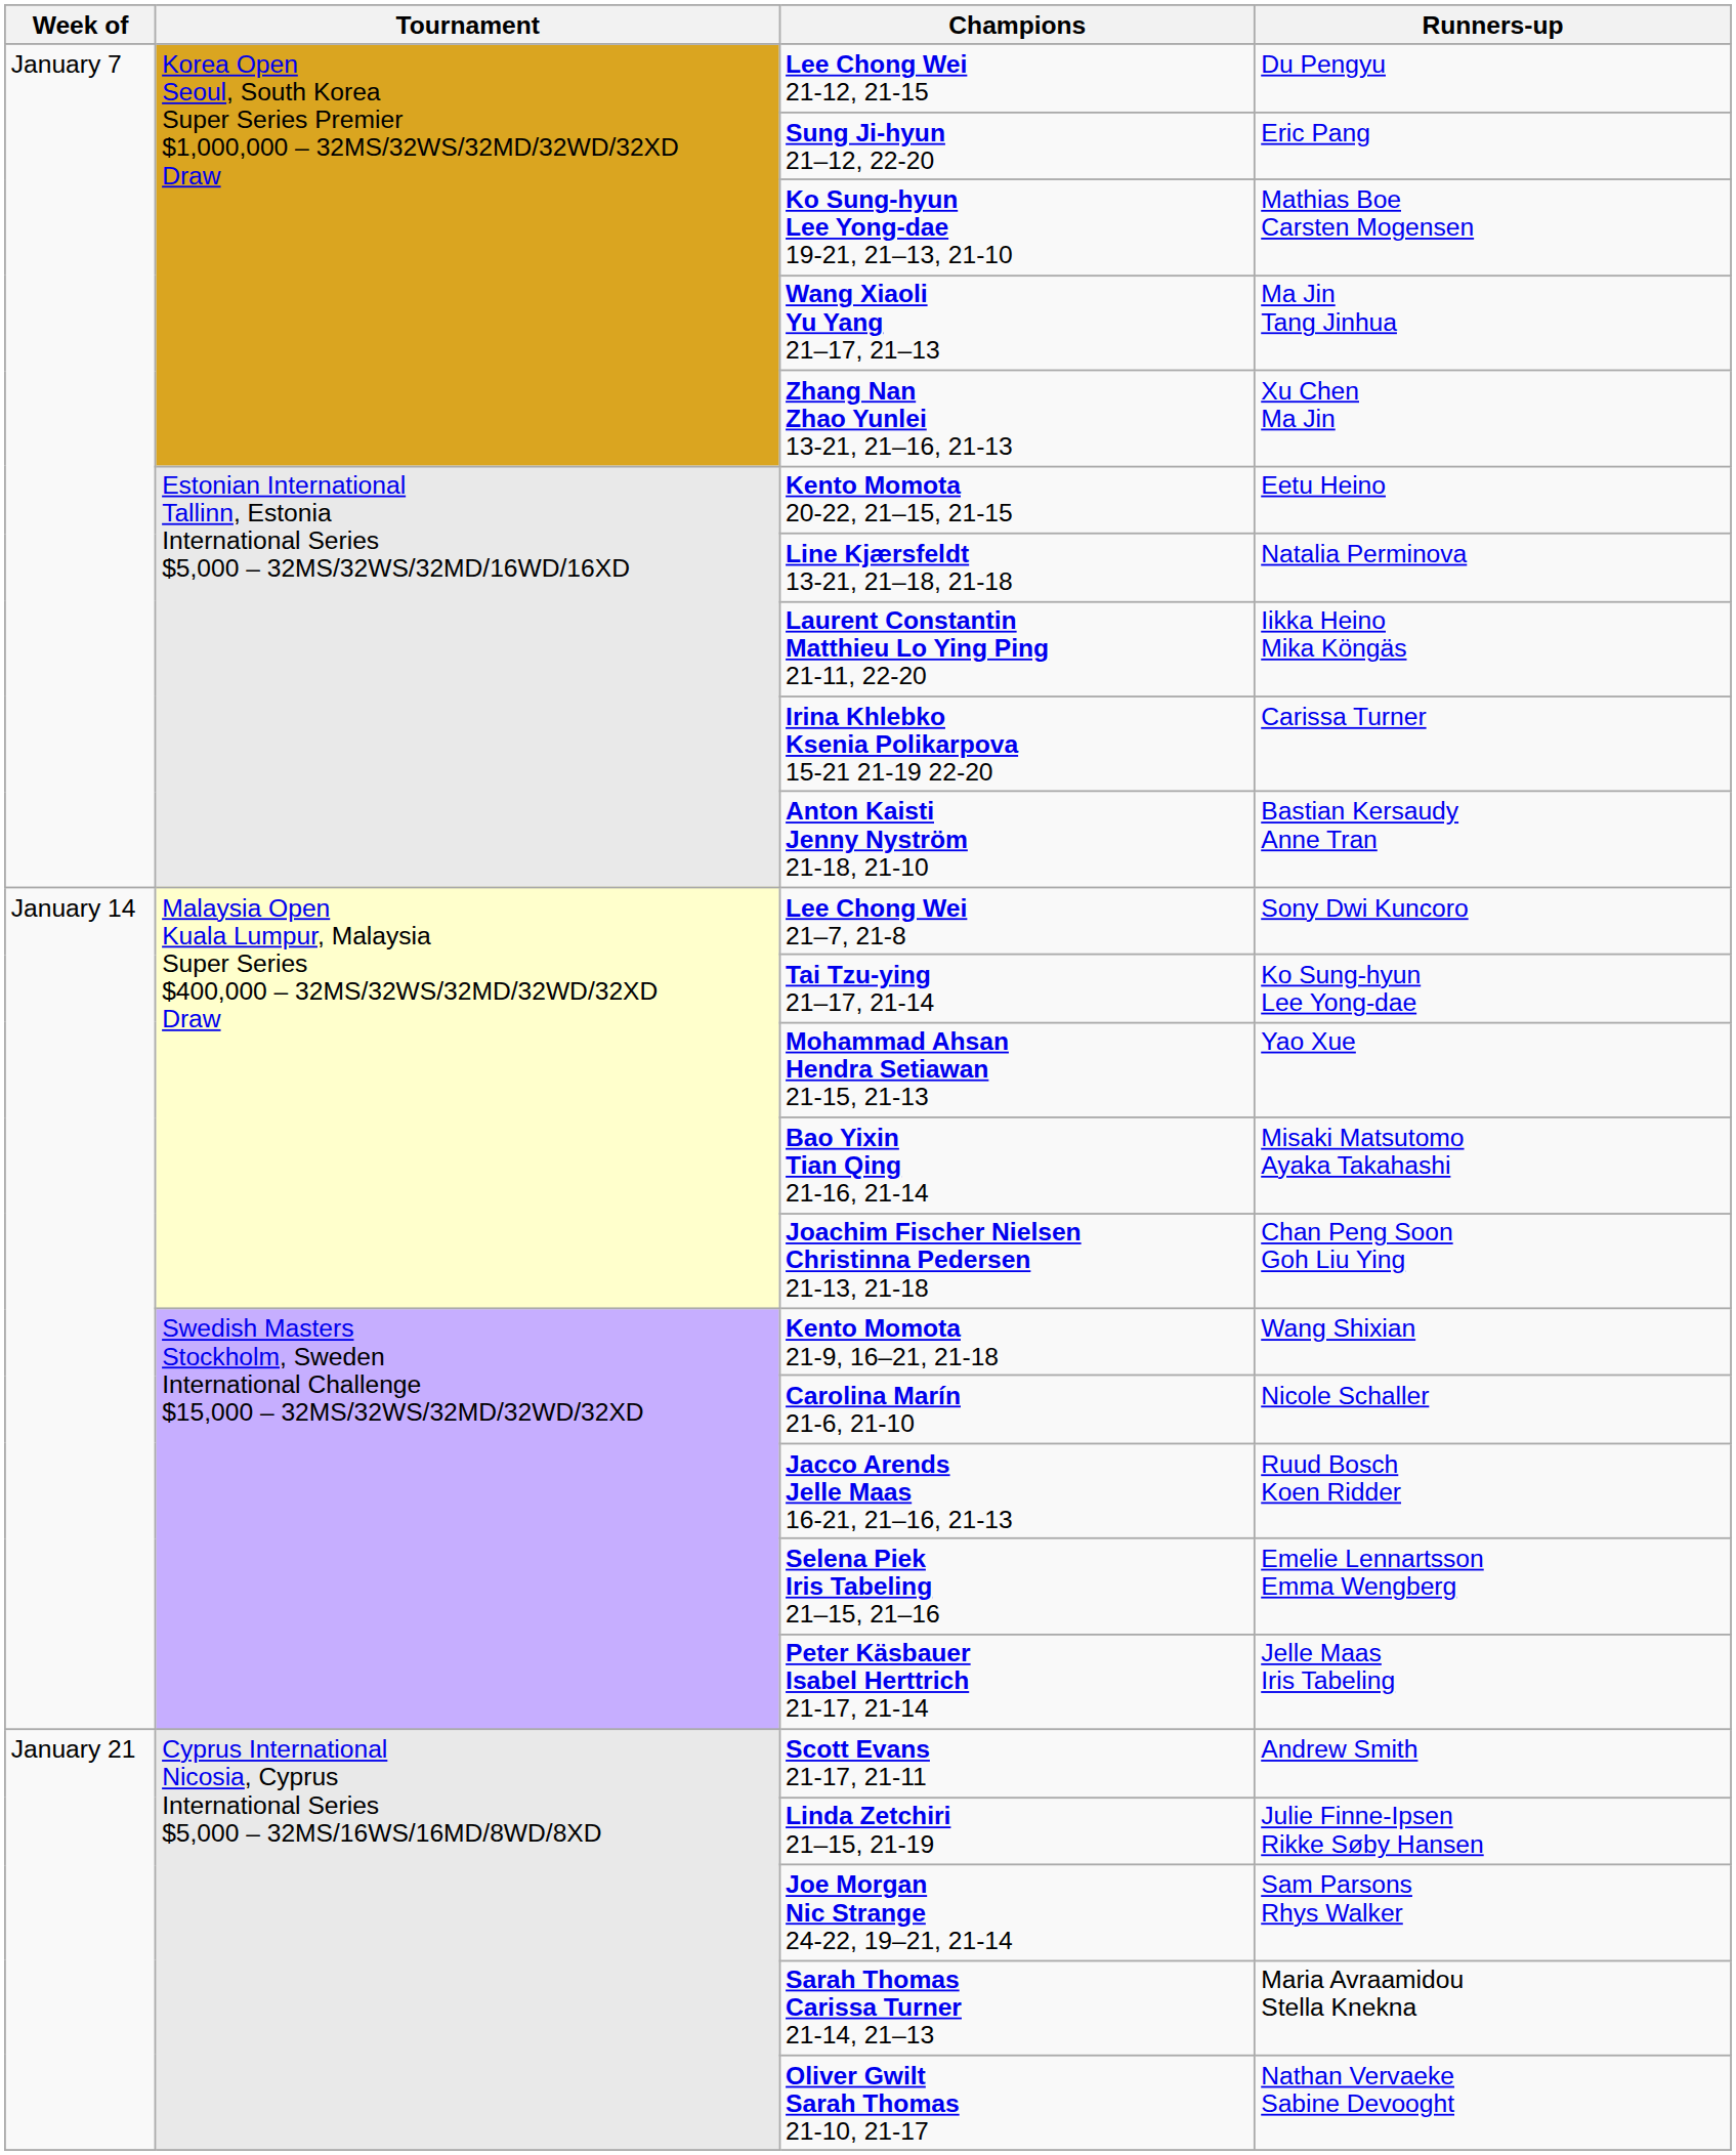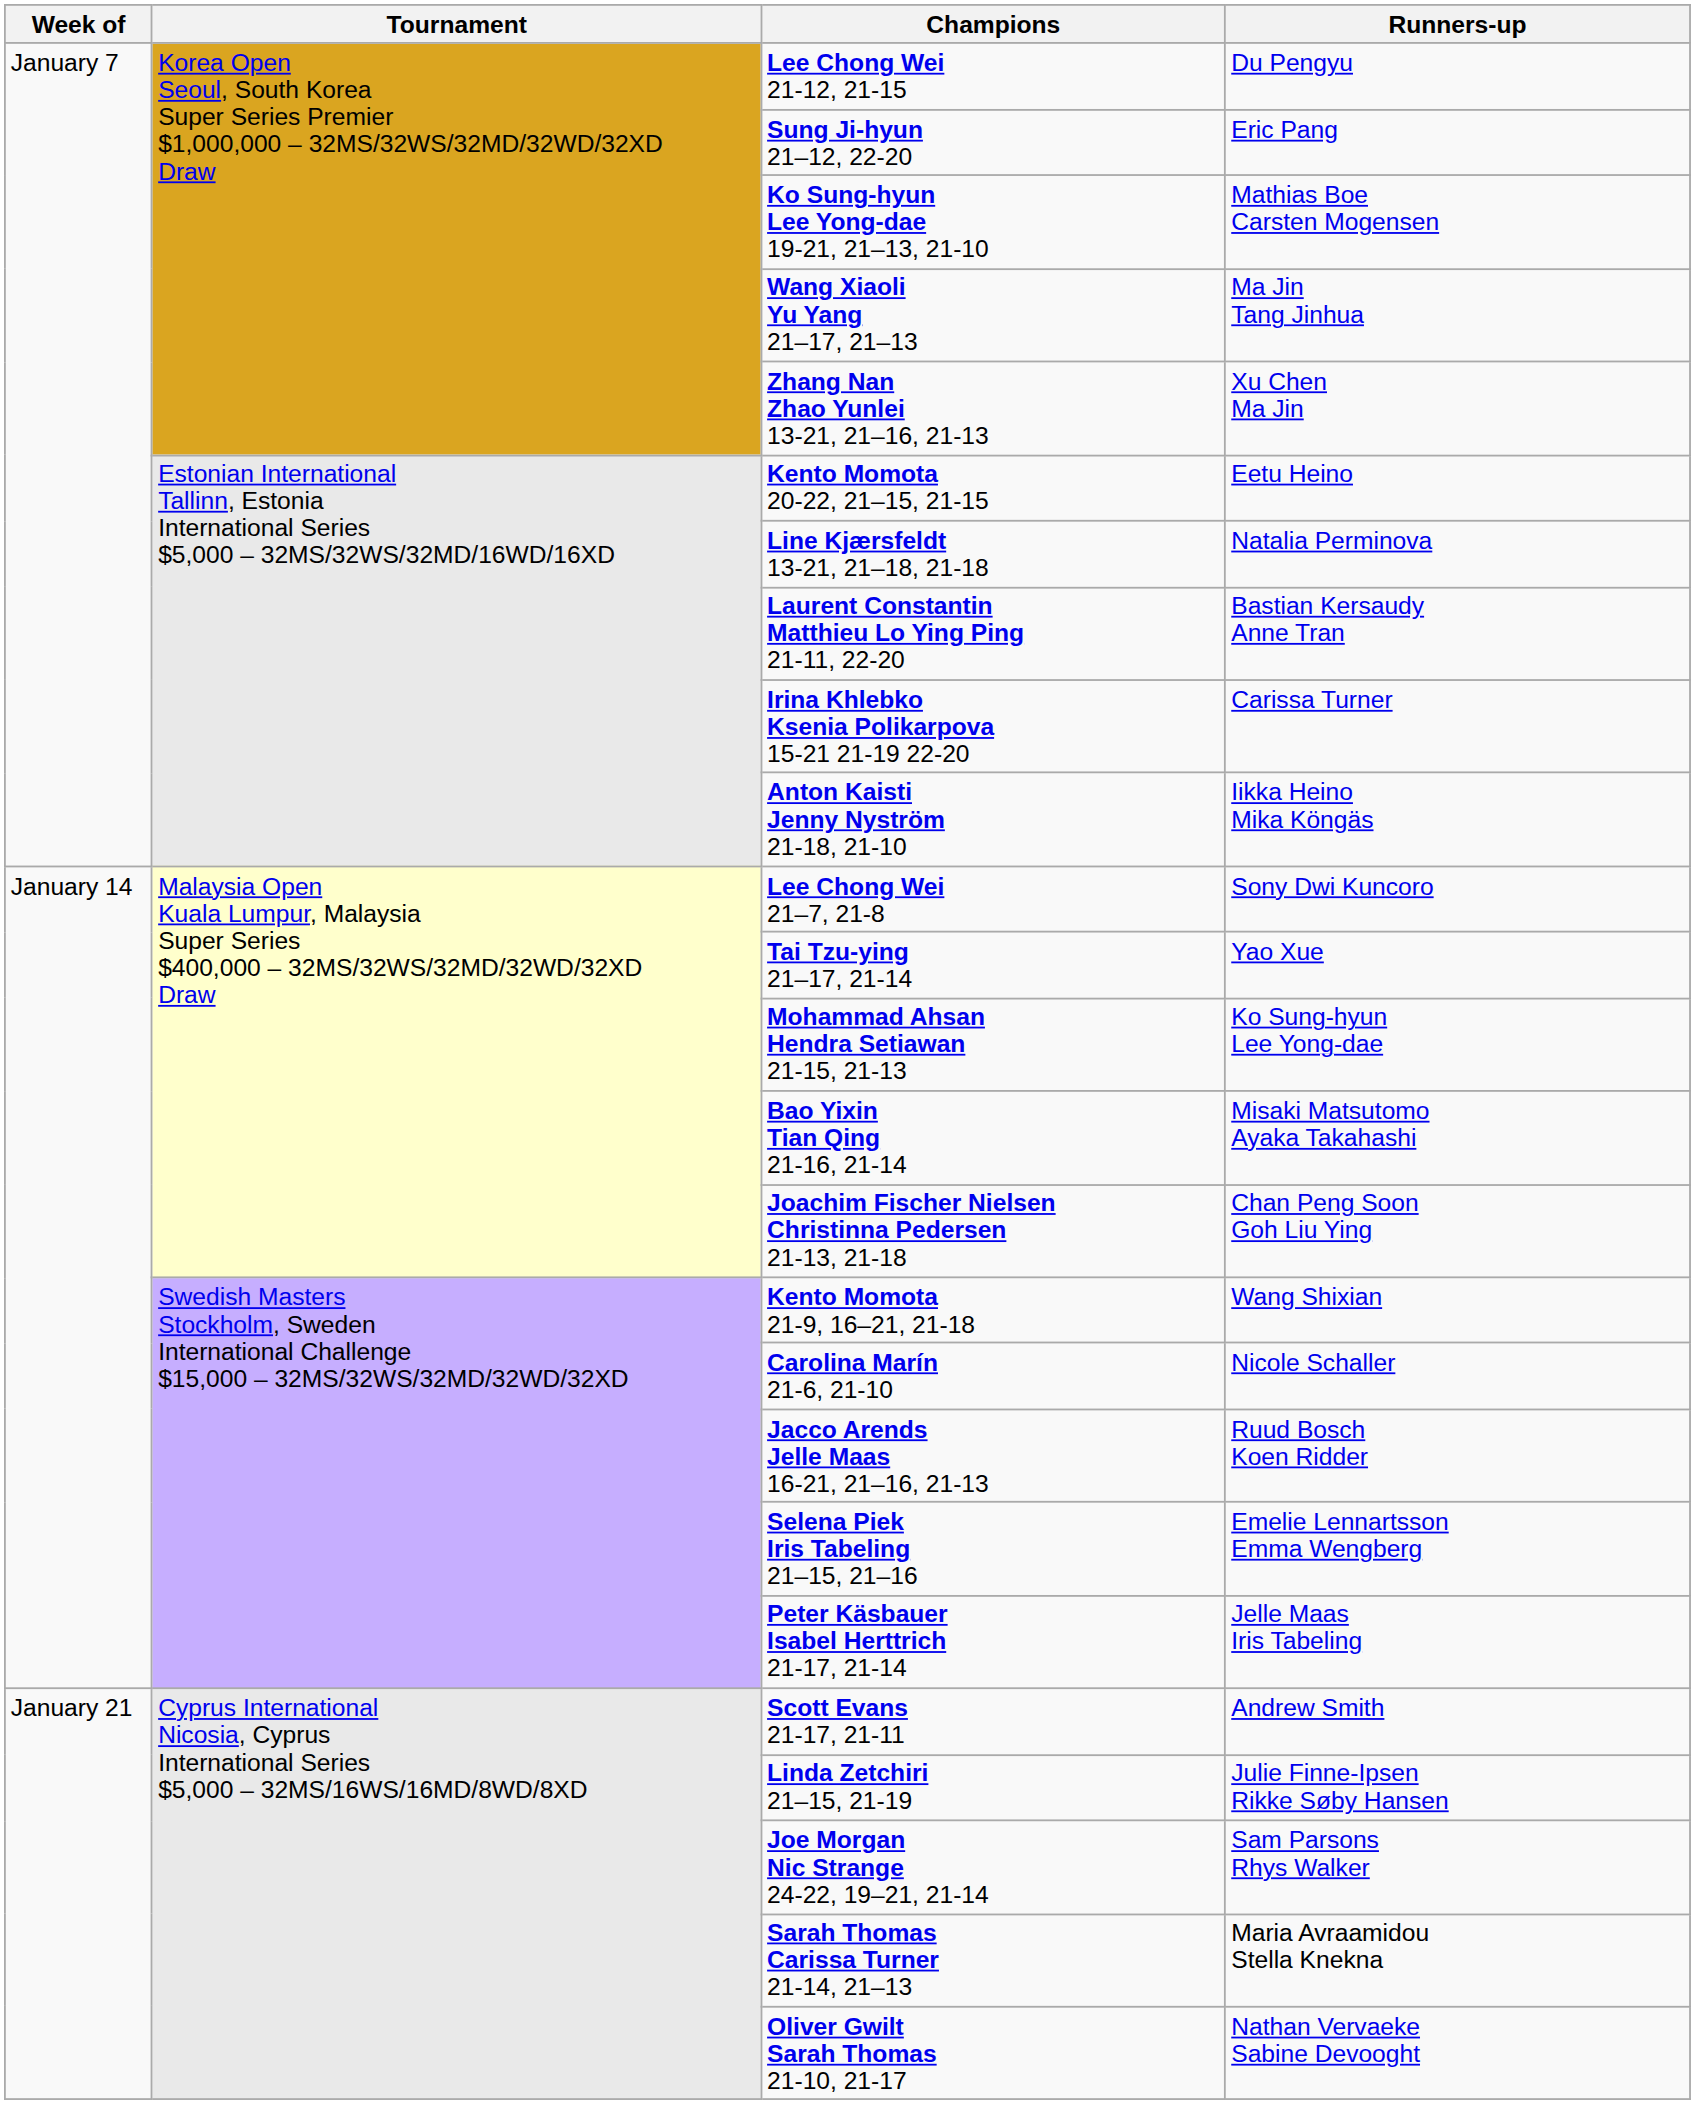Laurent Constantin Matthieu Lo Ying Ping 21-11, 22-20 | Runners-up: Iikka Heino Mika Köngäs -> Bastian Kersaudy Anne Tran
Anton Kaisti Jenny Nyström 21-18, 21-10 | Runners-up: Bastian Kersaudy Anne Tran -> Iikka Heino Mika Köngäs
Tai Tzu-ying 21–17, 21-14 | Runners-up: Ko Sung-hyun Lee Yong-dae -> Yao Xue
Mohammad Ahsan Hendra Setiawan 21-15, 21-13 | Runners-up: Yao Xue -> Ko Sung-hyun Lee Yong-dae
